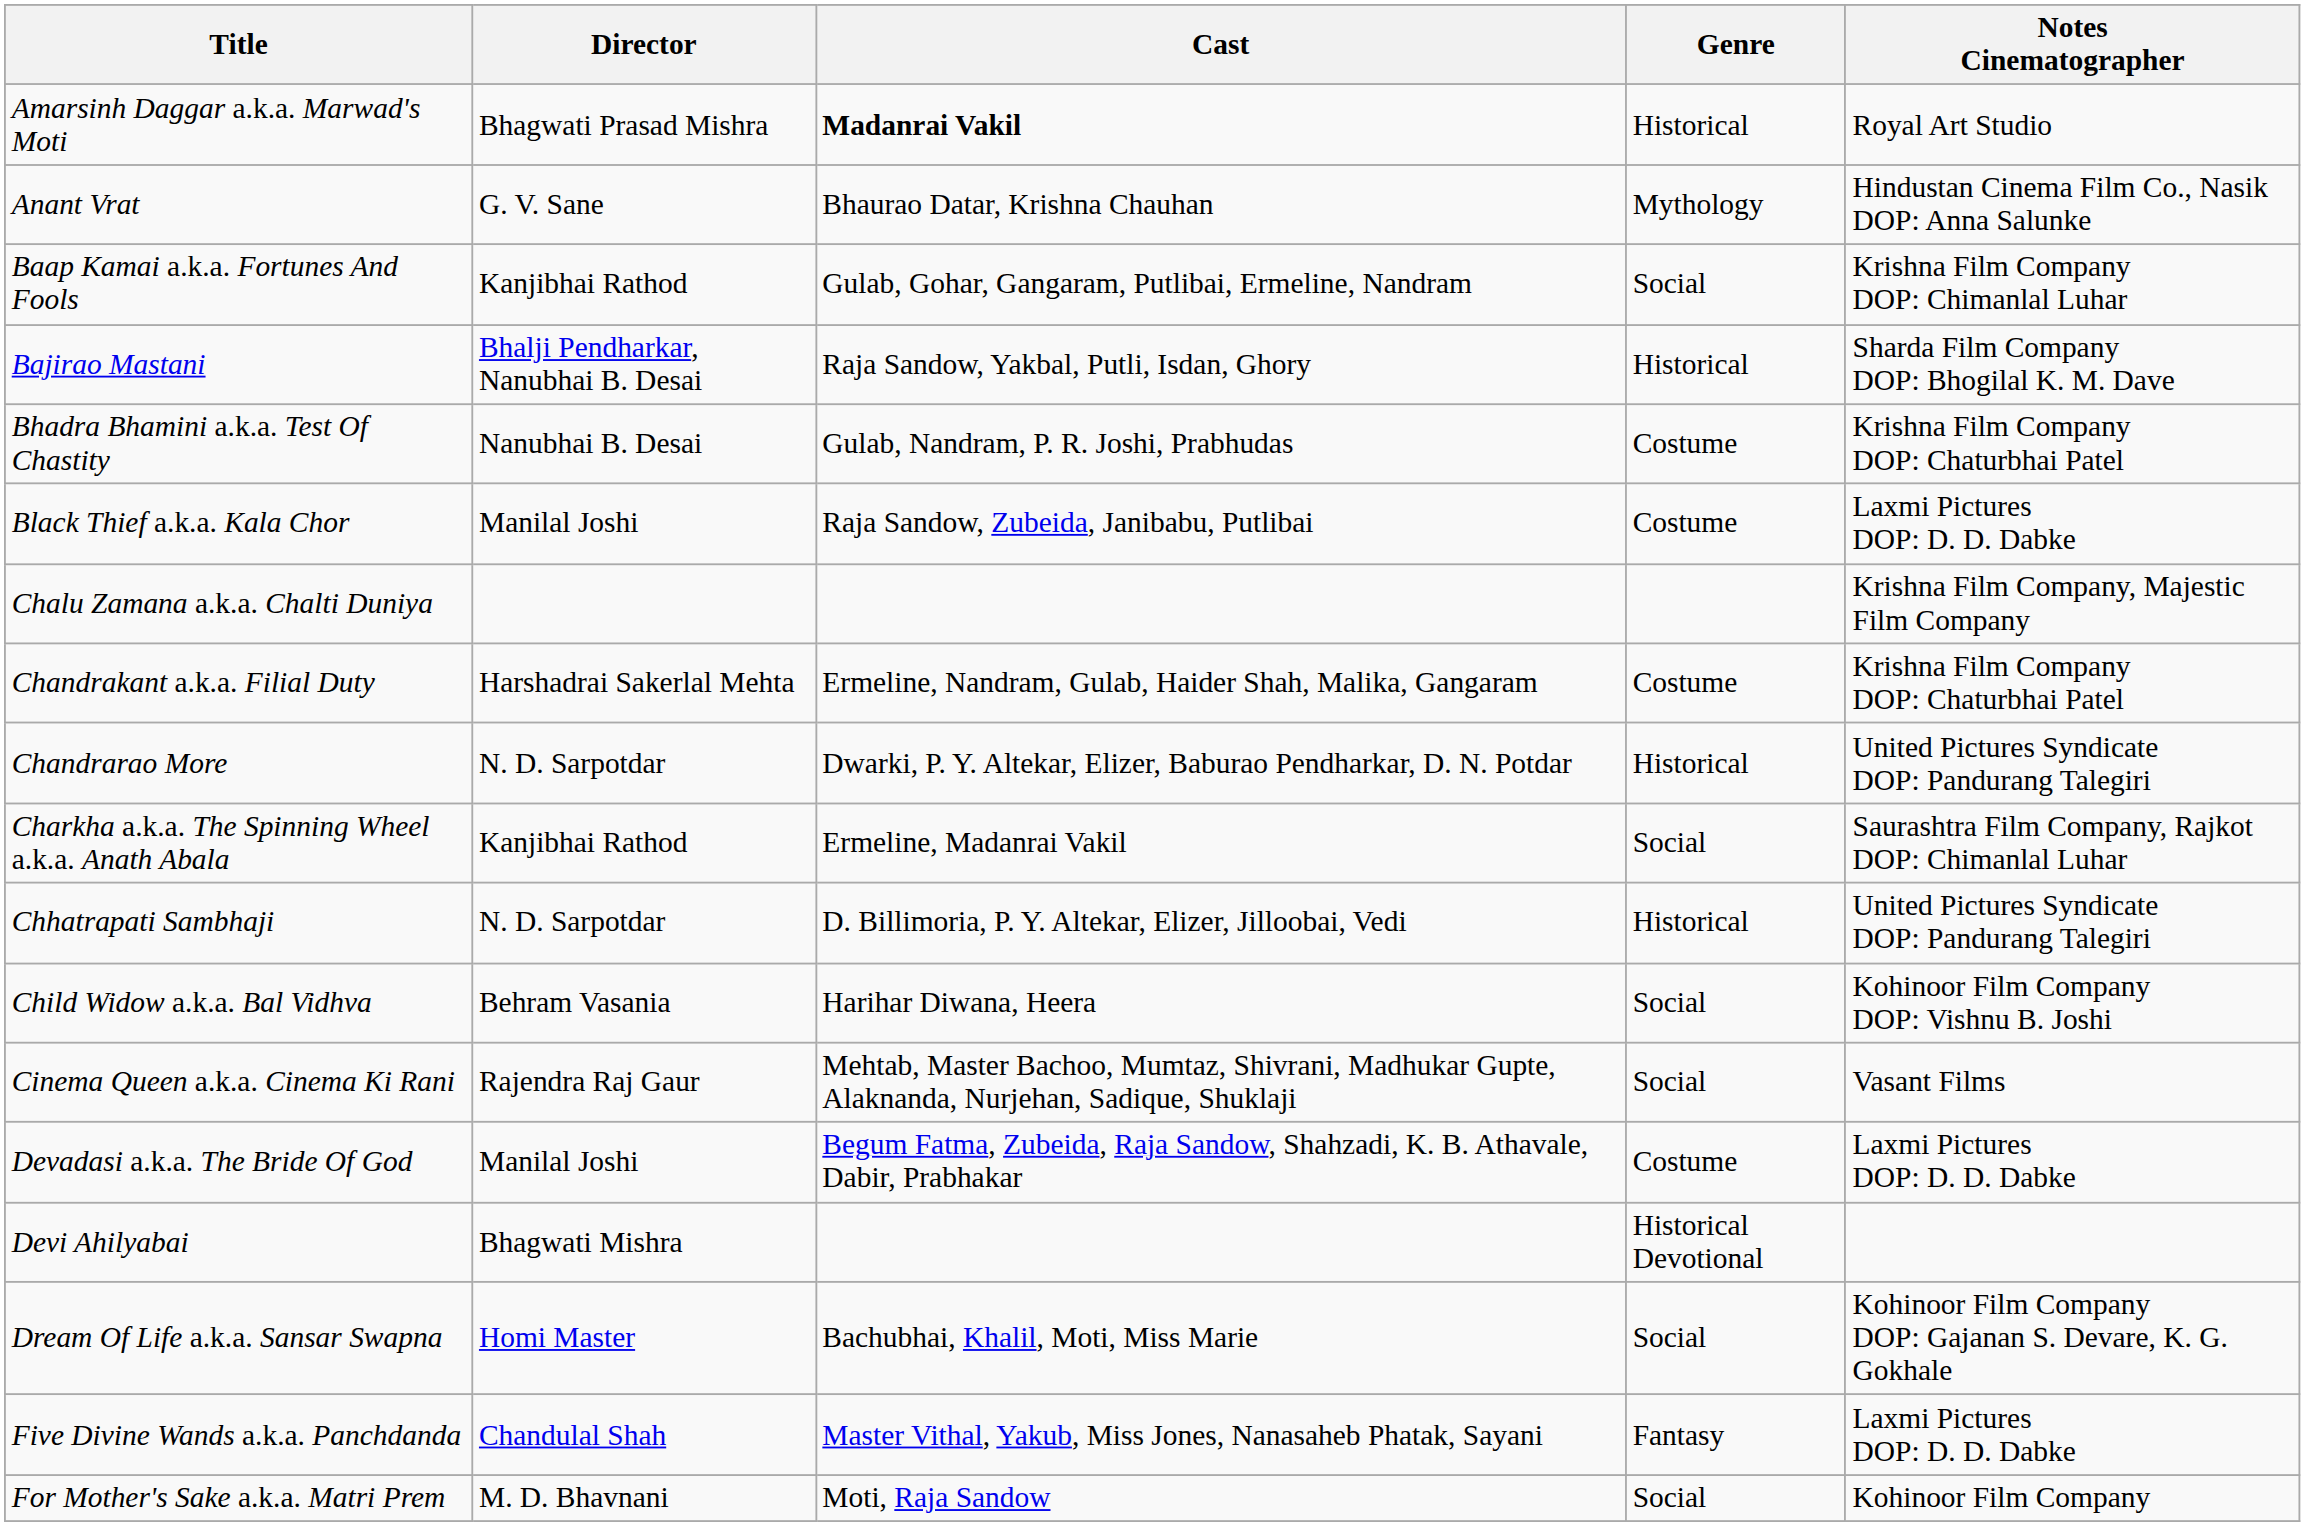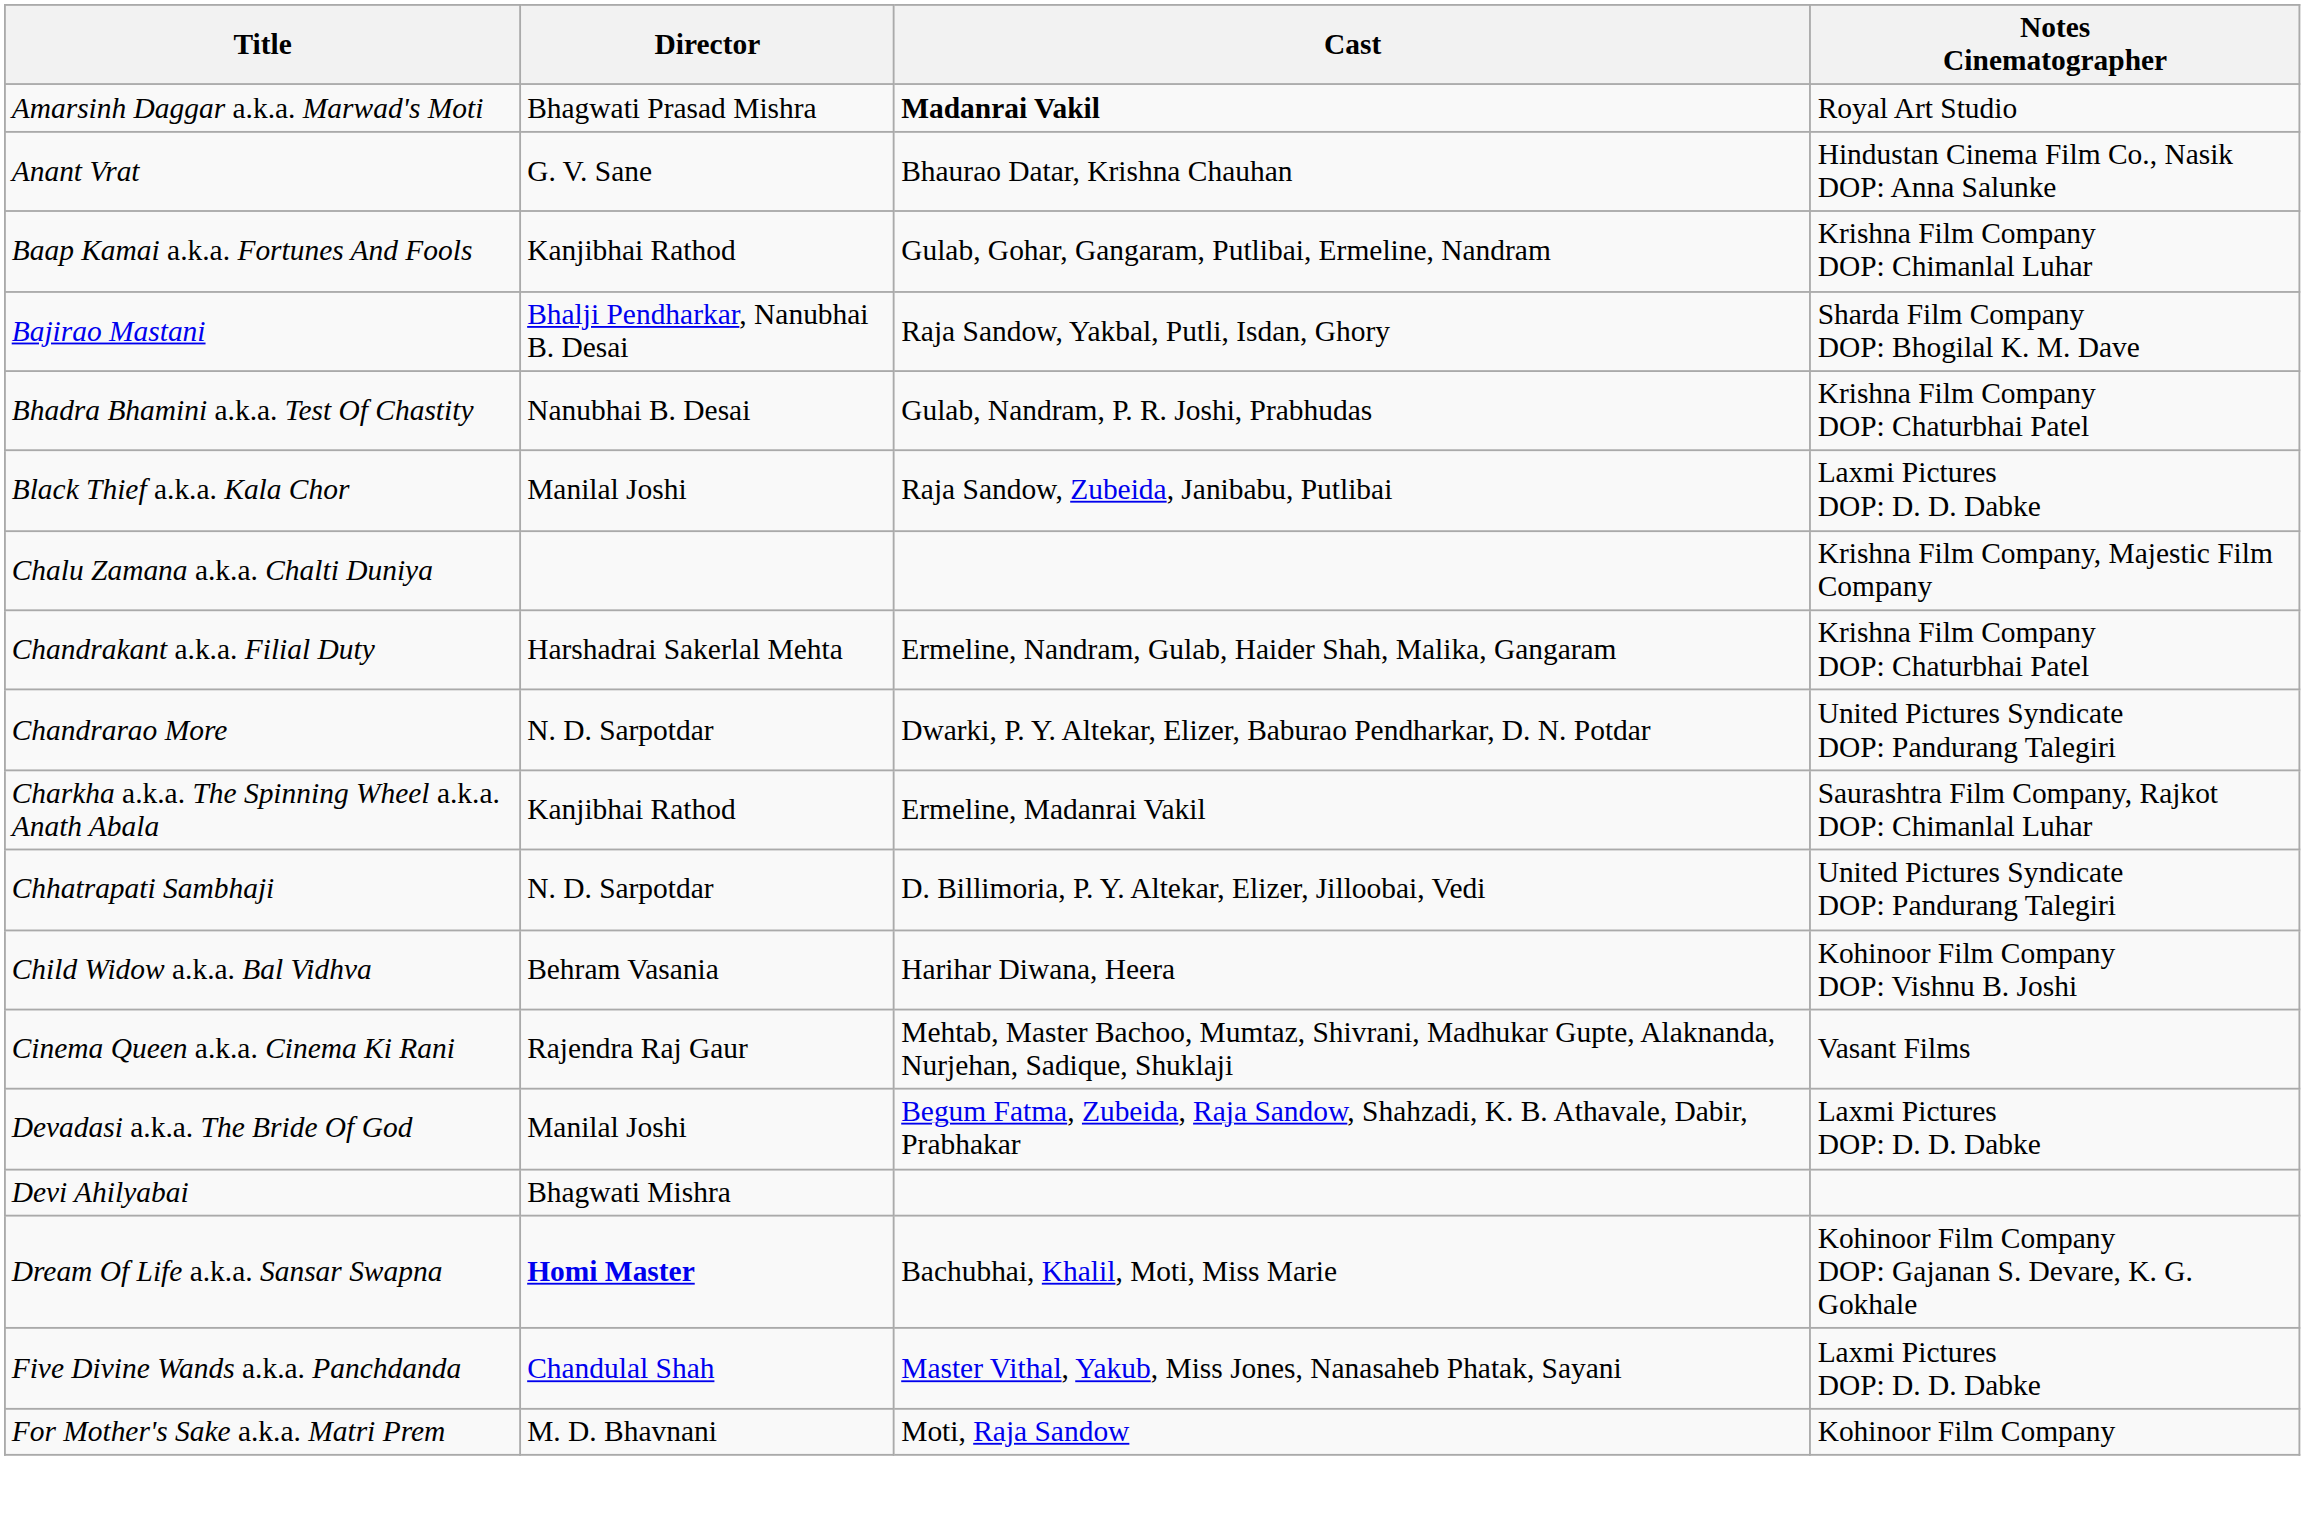- column: Genre | Historical | Mythology | Social | Historical | Costume | Costume | Costume | Historical | Social | Historical | Social | Social | Costume | Historical Devotional | Social | Fantasy | Social
Dream Of Life a.k.a. Sansar Swapna | Director: normal -> bold
